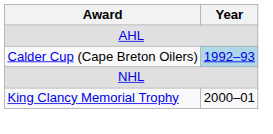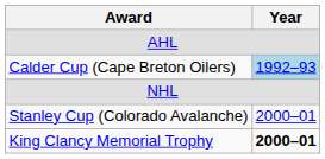+ row: Stanley Cup (Colorado Avalanche) | 2000–01
King Clancy Memorial Trophy | Year: normal -> bold
